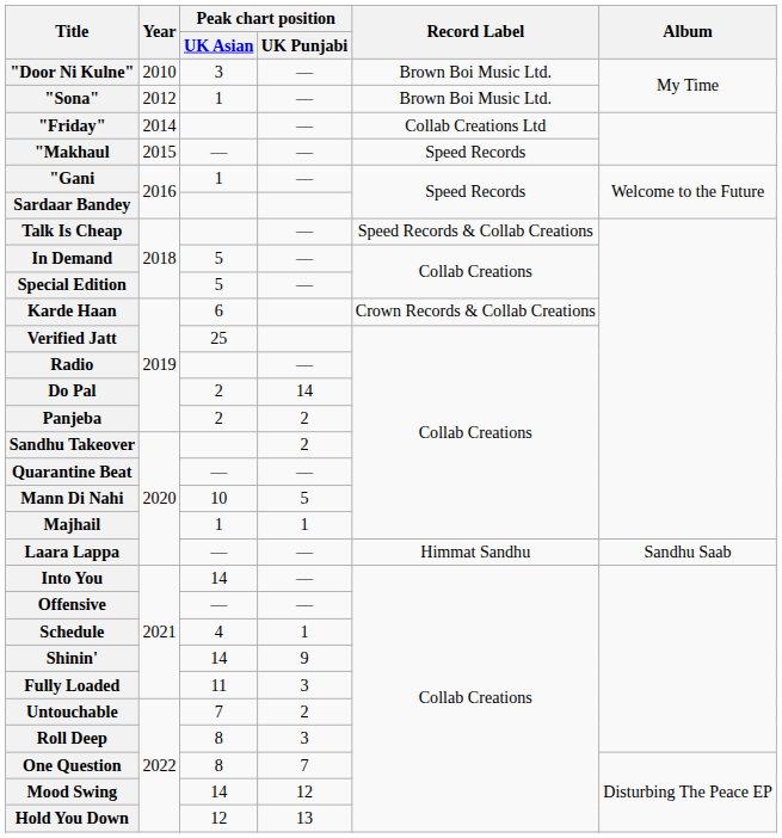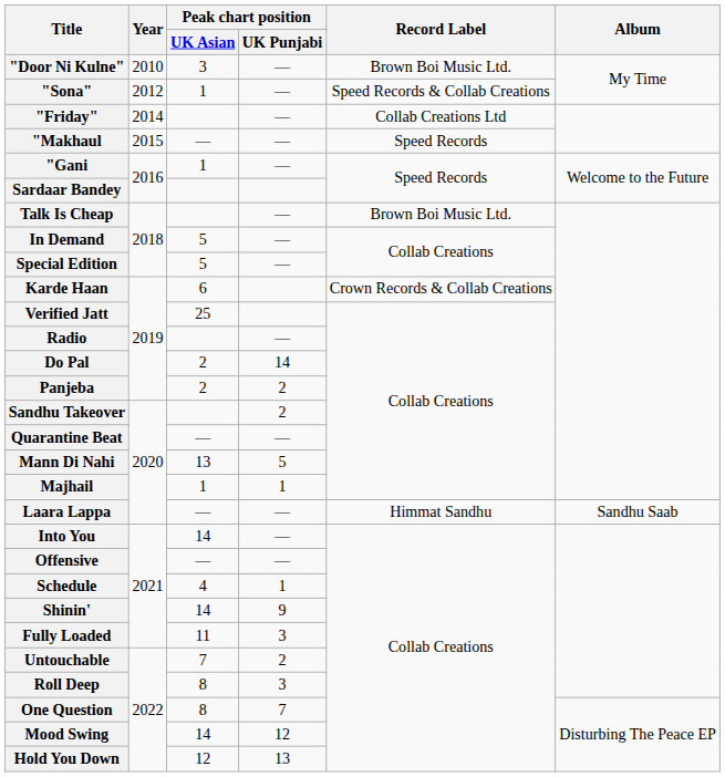"Sona" | Record Label: Brown Boi Music Ltd. -> Speed Records & Collab Creations
Talk Is Cheap | Record Label: Speed Records & Collab Creations -> Brown Boi Music Ltd.
Mann Di Nahi | Peak chart position / UK Asian: 10 -> 13
